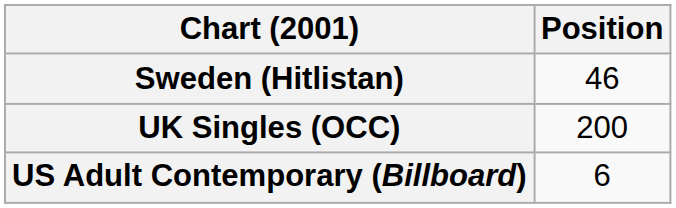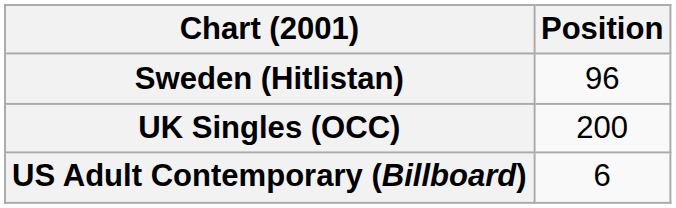Sweden (Hitlistan) | Position: 46 -> 96
